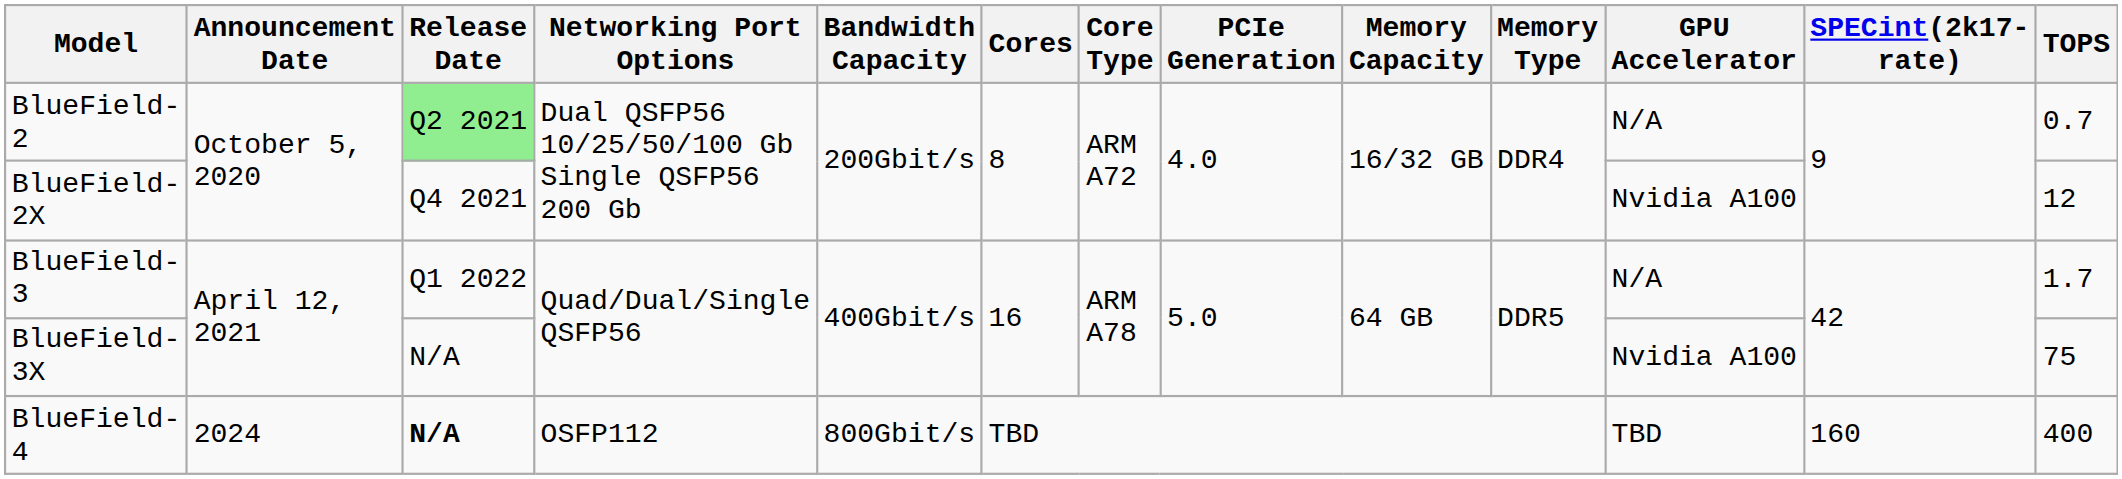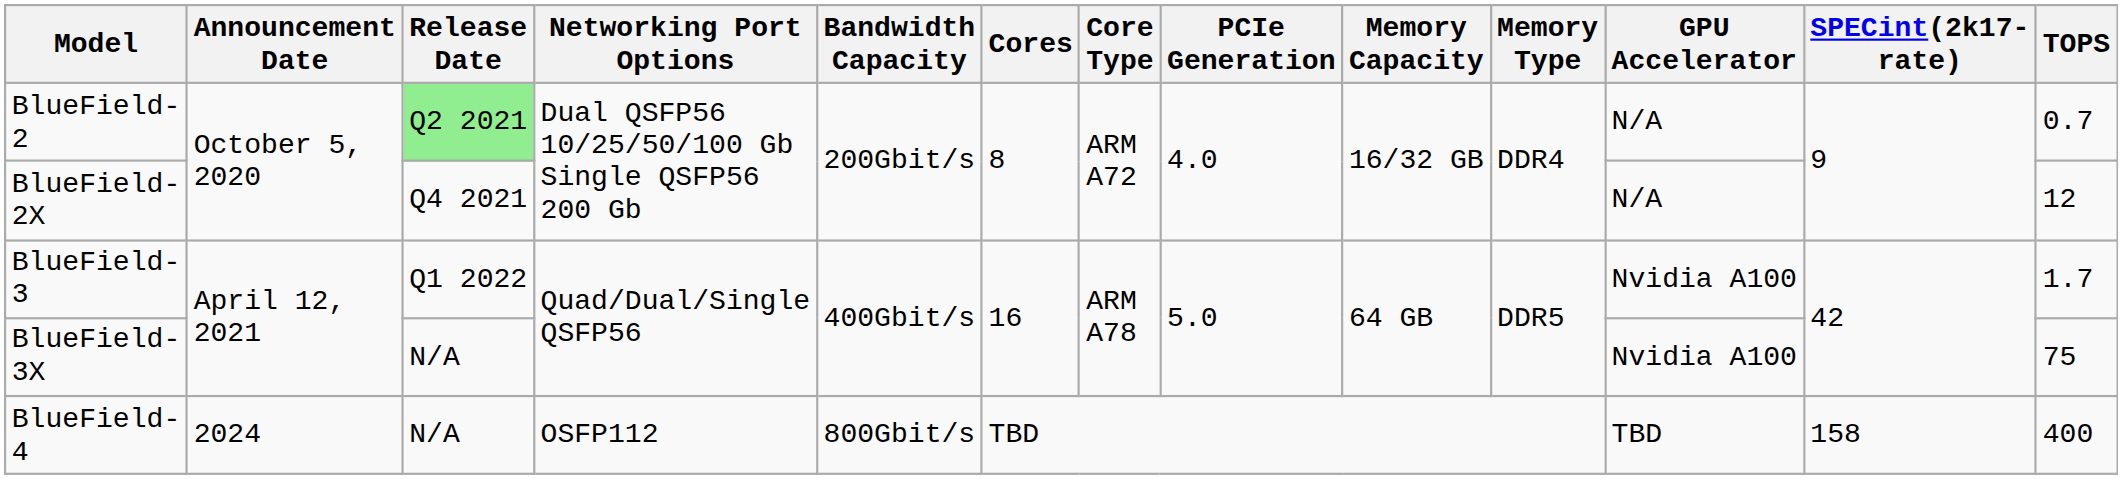BlueField-2X | GPU Accelerator: Nvidia A100 -> N/A
BlueField-3 | GPU Accelerator: N/A -> Nvidia A100
BlueField-4 | Release Date: bold -> normal
BlueField-4 | SPECint(2k17-rate): 160 -> 158
